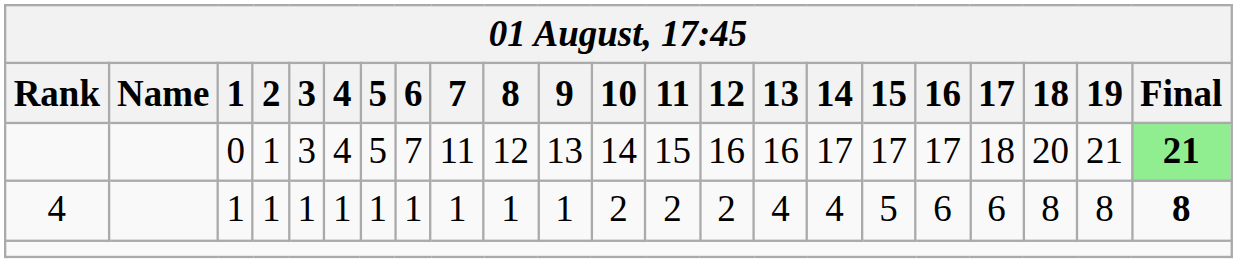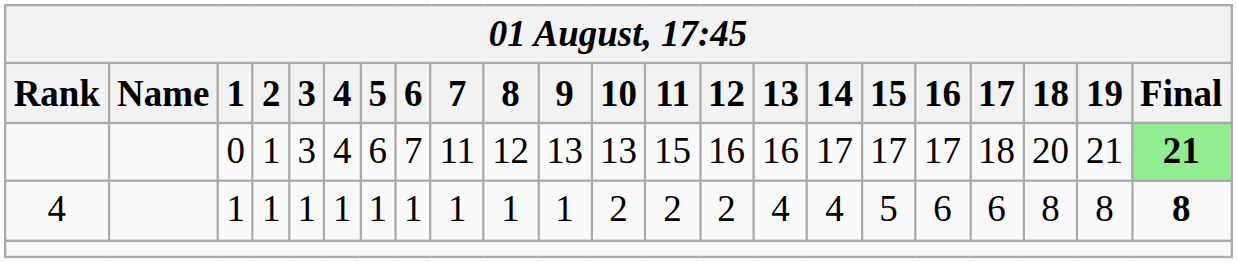0 | 5: 5 -> 6
0 | 10: 14 -> 13
